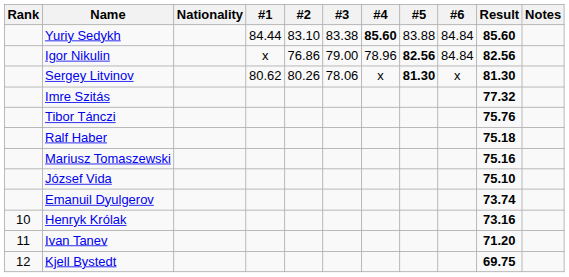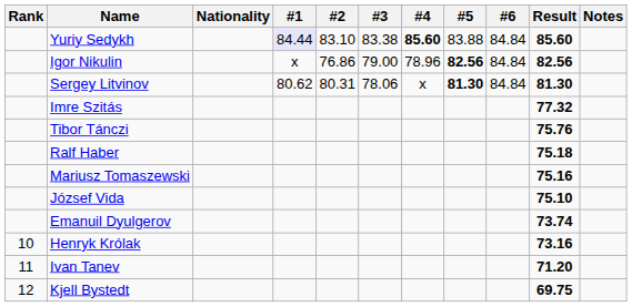Yuriy Sedykh | #1: no background -> lavender background
Sergey Litvinov | #2: 80.26 -> 80.31
Sergey Litvinov | #6: x -> 84.84
